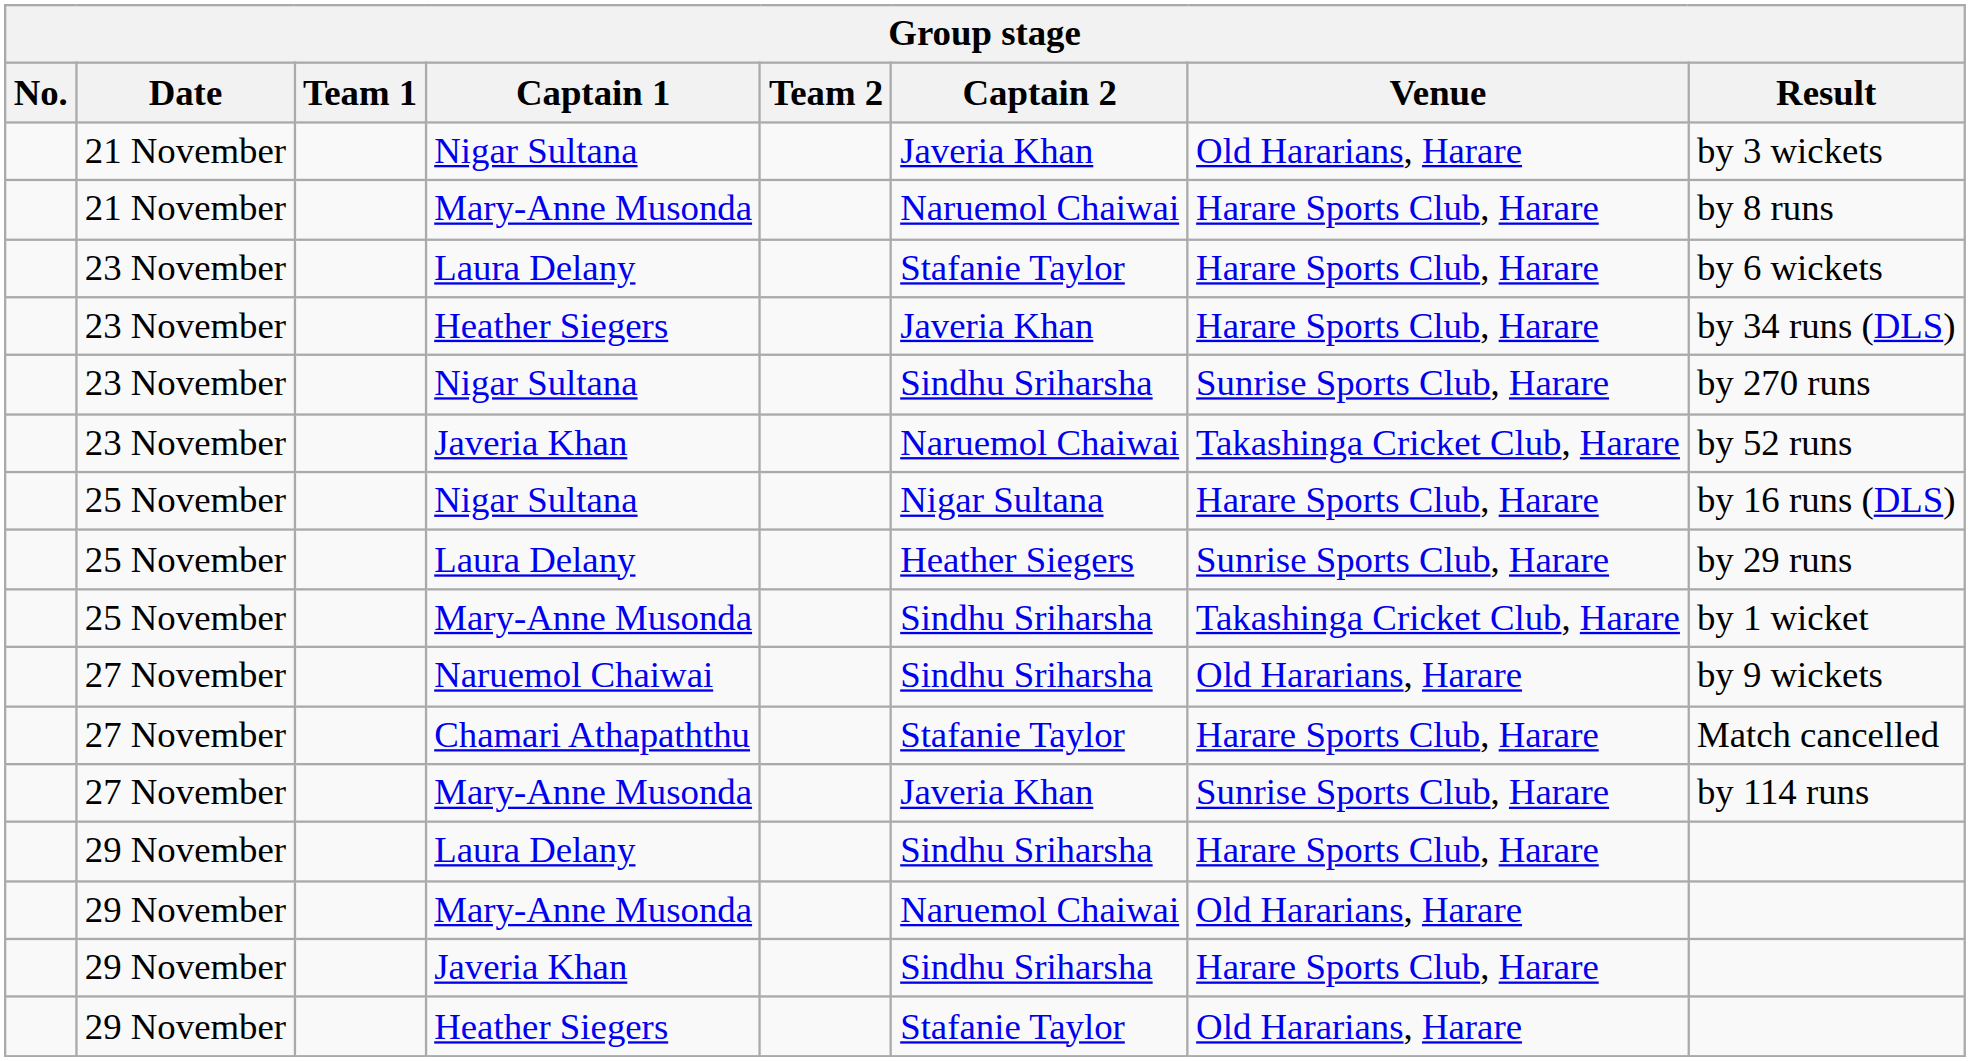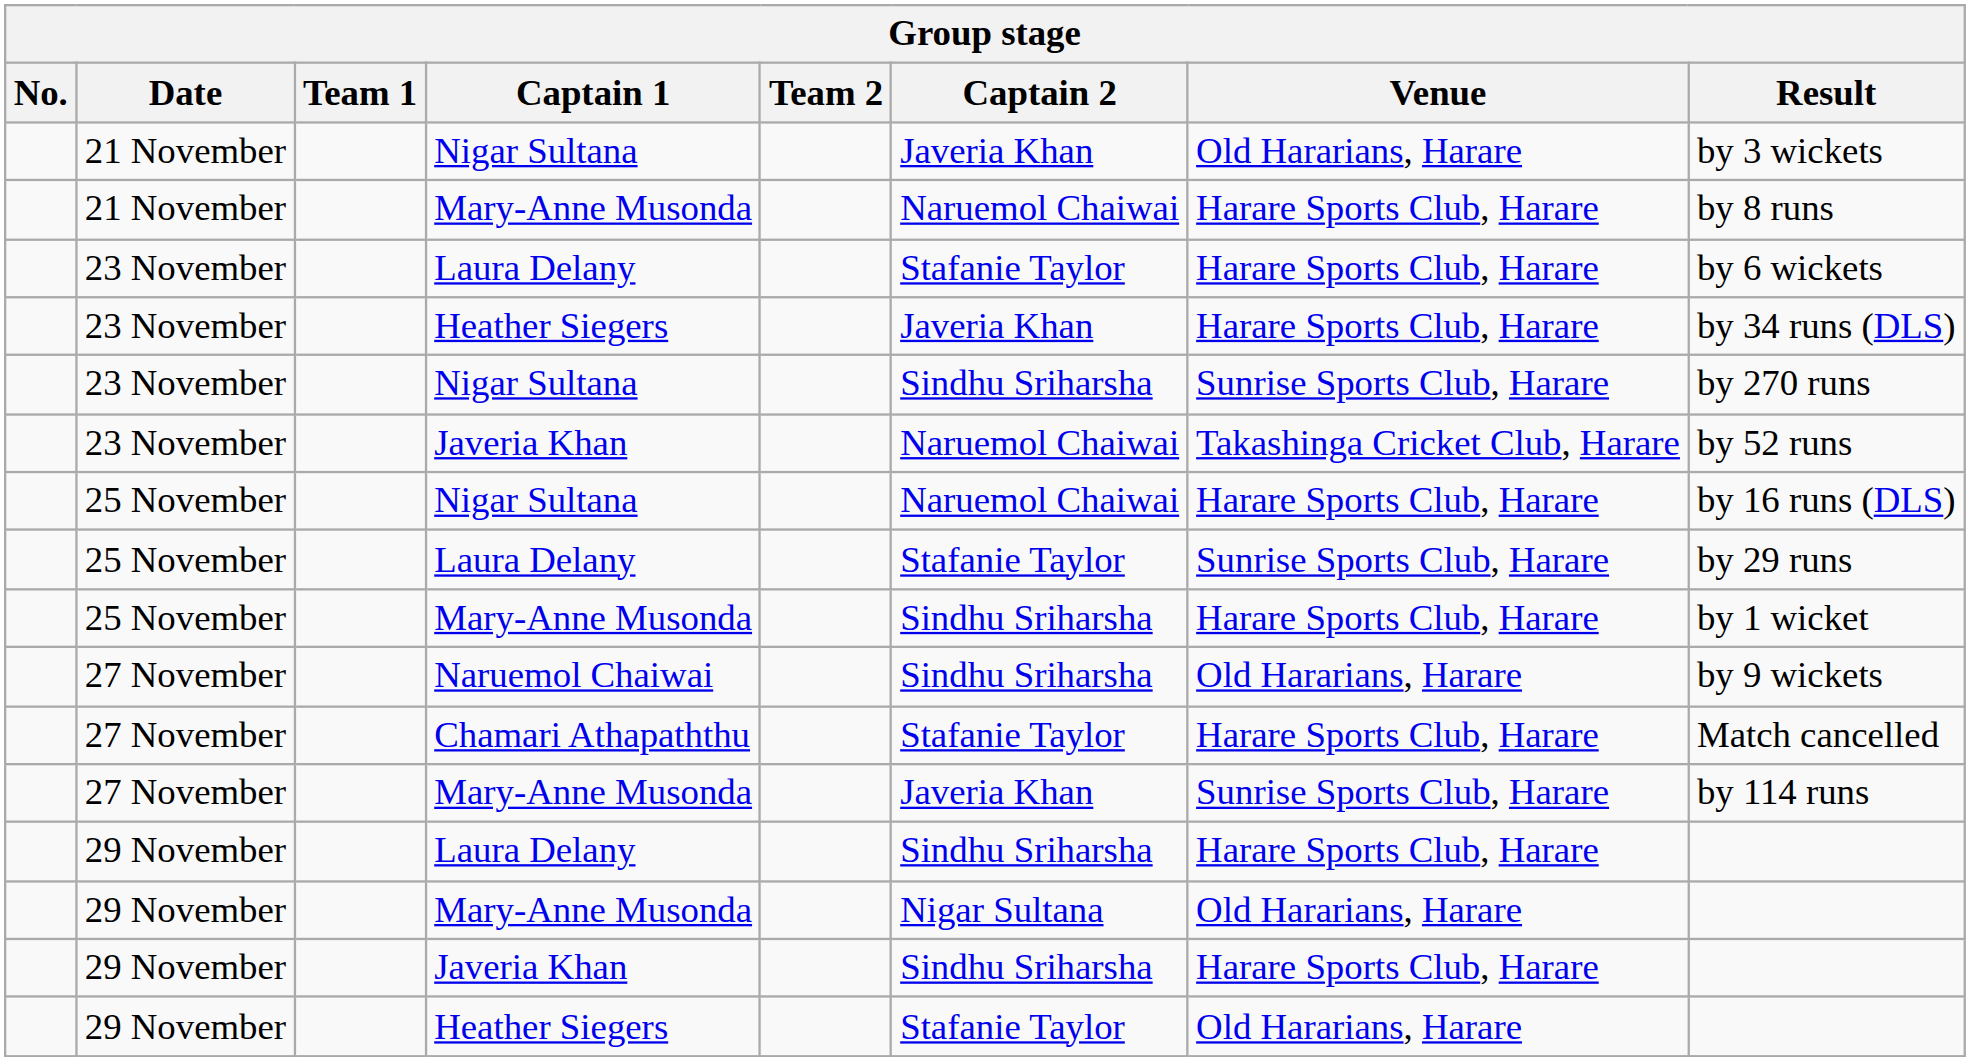25 November / Nigar Sultana | Captain 2: Nigar Sultana -> Naruemol Chaiwai
25 November / Laura Delany | Captain 2: Heather Siegers -> Stafanie Taylor
25 November / Mary-Anne Musonda | Venue: Takashinga Cricket Club, Harare -> Harare Sports Club, Harare
29 November / Mary-Anne Musonda | Captain 2: Naruemol Chaiwai -> Nigar Sultana
